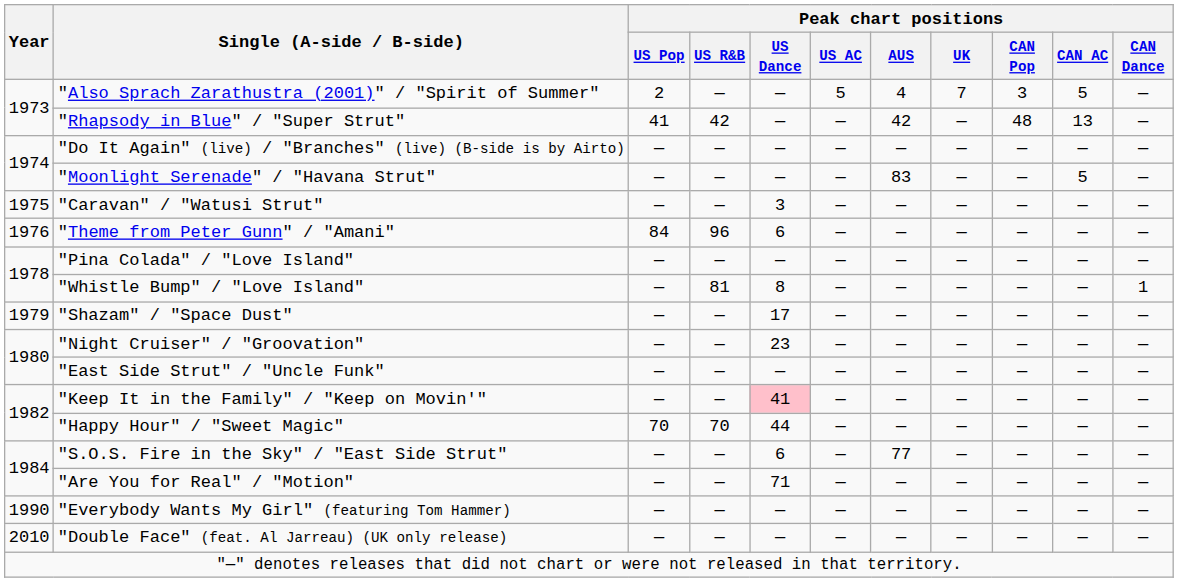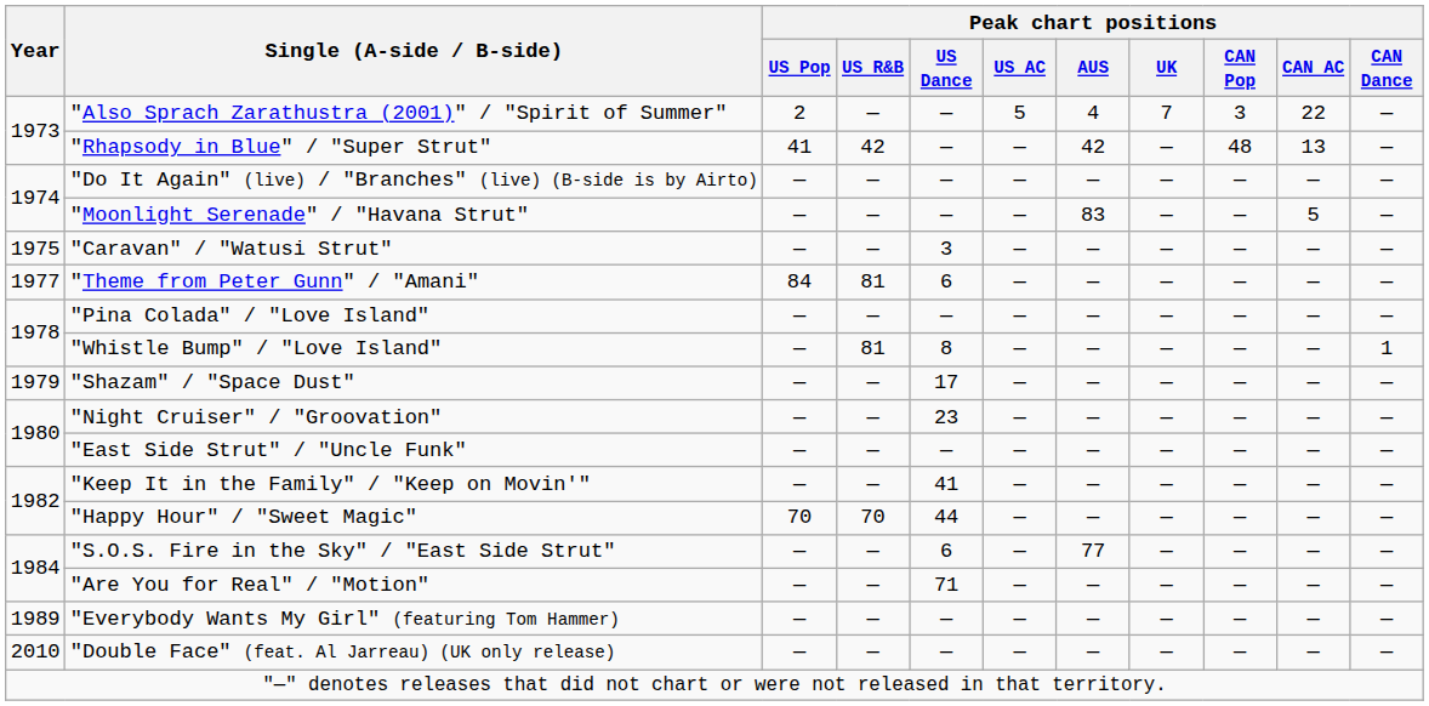"Also Sprach Zarathustra (2001)" / "Spirit of Summer" | Peak chart positions / CAN AC: 5 -> 22
"Theme from Peter Gunn" / "Amani" | Year: 1976 -> 1977
"Theme from Peter Gunn" / "Amani" | Peak chart positions / US R&B: 96 -> 81
"Keep It in the Family" / "Keep on Movin'" | Peak chart positions / US Dance: pink background -> no background
"Everybody Wants My Girl" (featuring Tom Hammer) | Year: 1990 -> 1989
